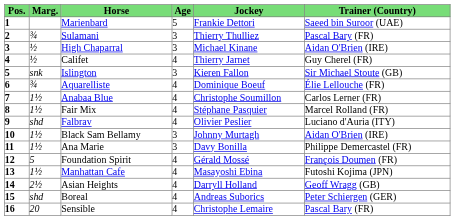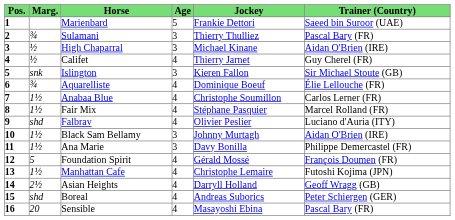Manhattan Cafe | Jockey: Masayoshi Ebina -> Christophe Lemaire
Sensible | Jockey: Christophe Lemaire -> Masayoshi Ebina
